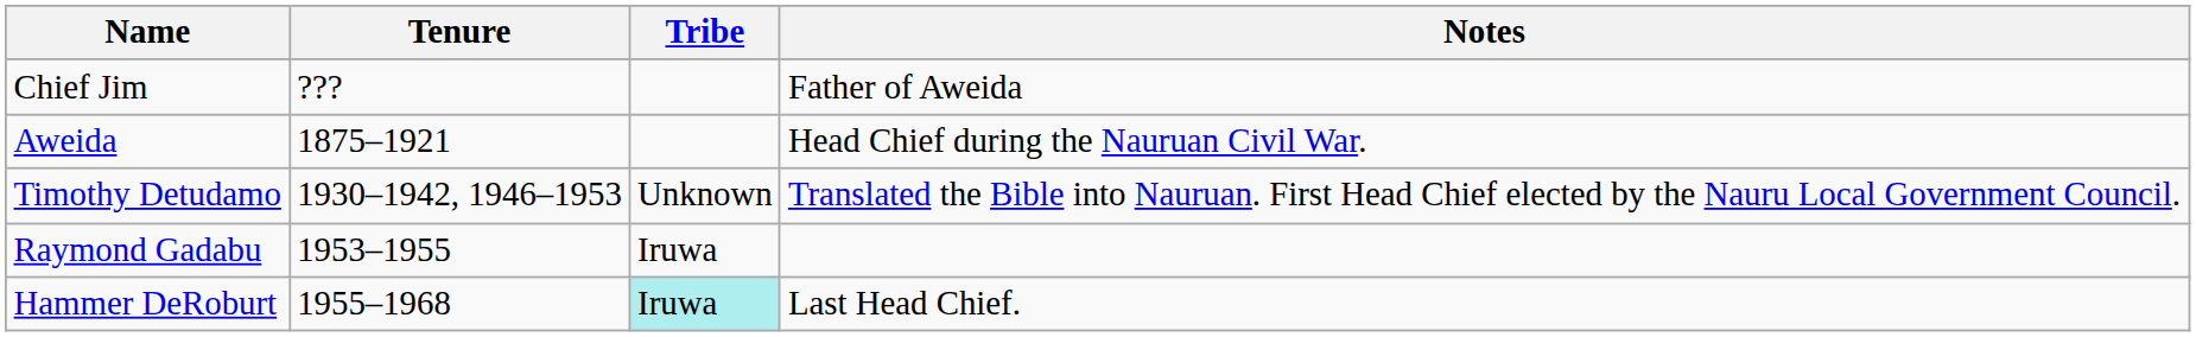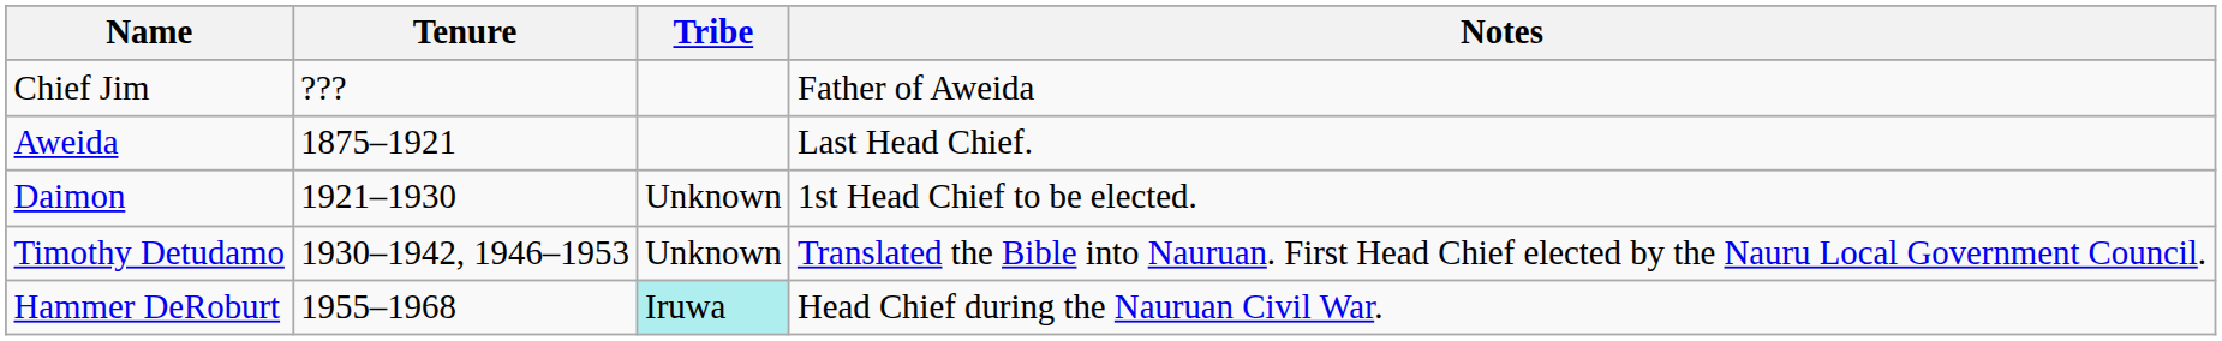Aweida | Notes: Head Chief during the Nauruan Civil War. -> Last Head Chief.
+ row: Daimon | 1921–1930 | Unknown | 1st Head Chief to be elected.
- row: Raymond Gadabu | 1953–1955 | Iruwa
Hammer DeRoburt | Notes: Last Head Chief. -> Head Chief during the Nauruan Civil War.
